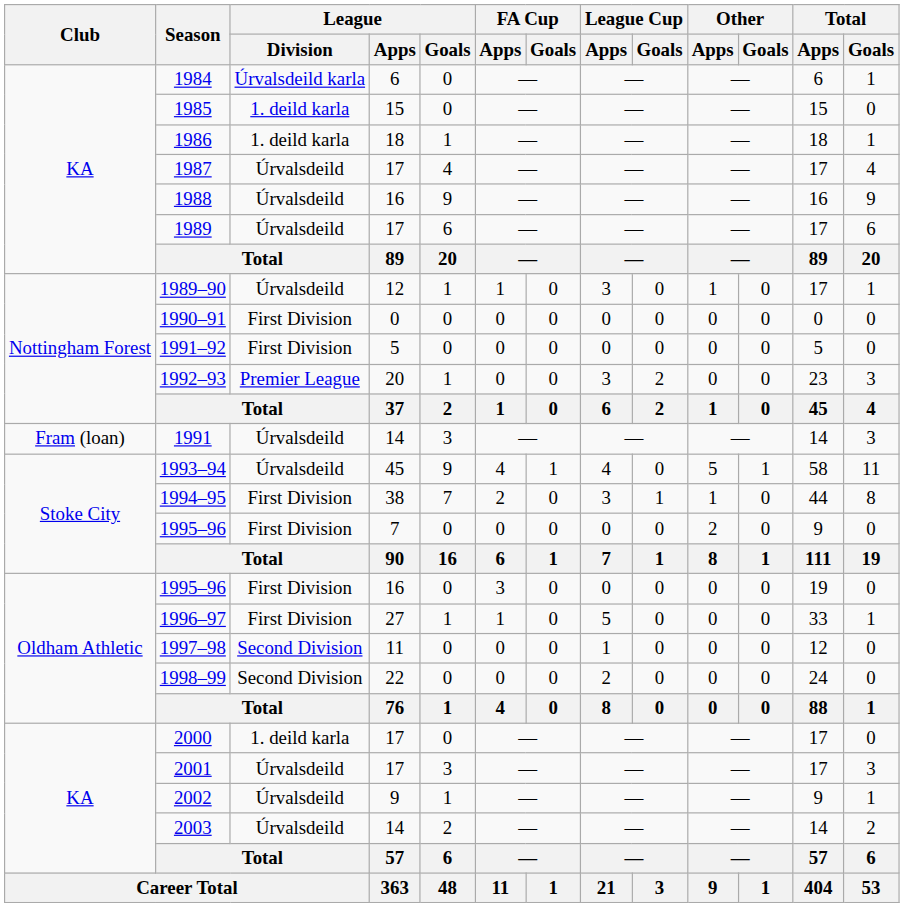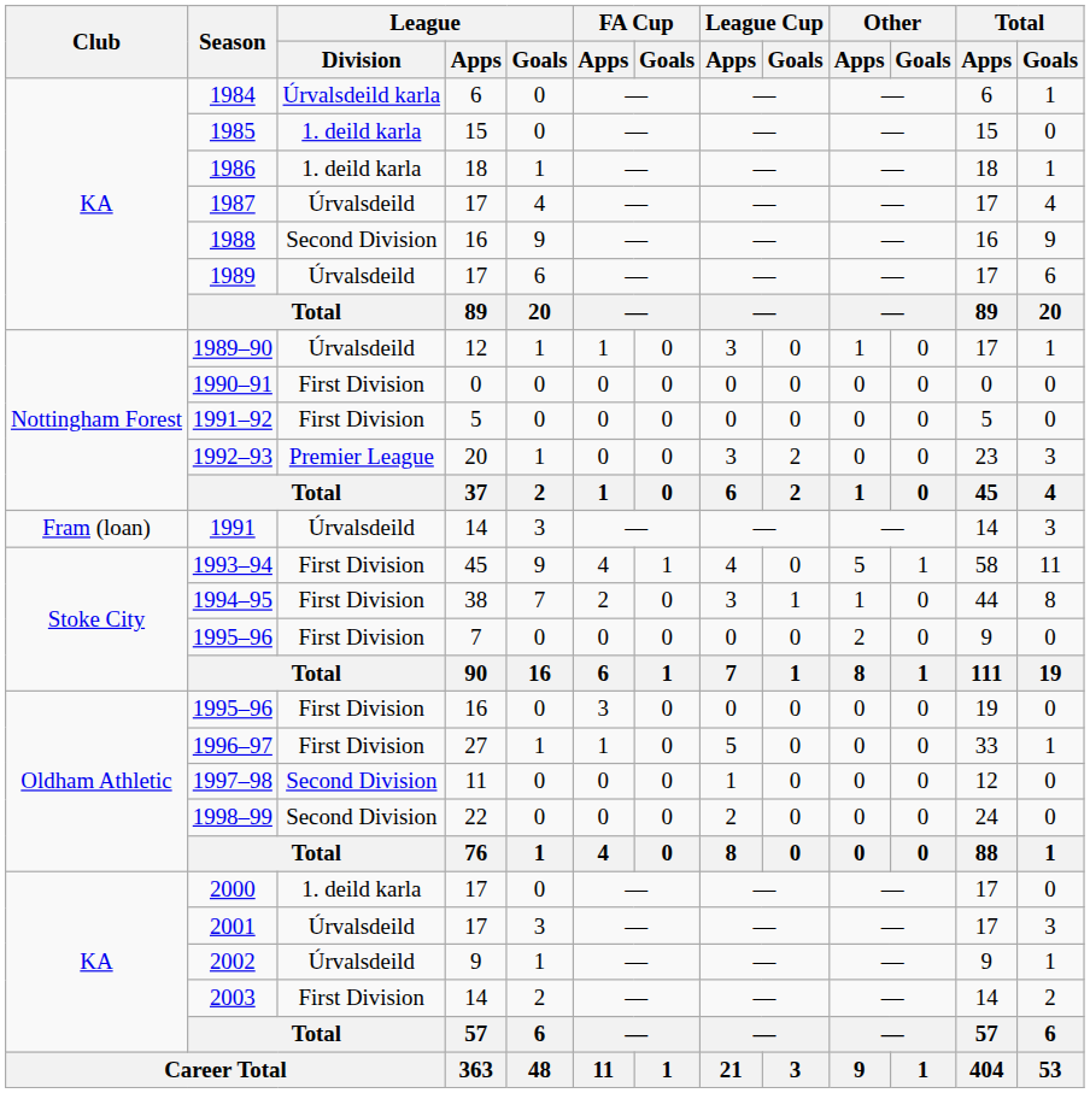1988 | League / Division: Úrvalsdeild -> Second Division
1993–94 | League / Division: Úrvalsdeild -> First Division
2003 | League / Division: Úrvalsdeild -> First Division
